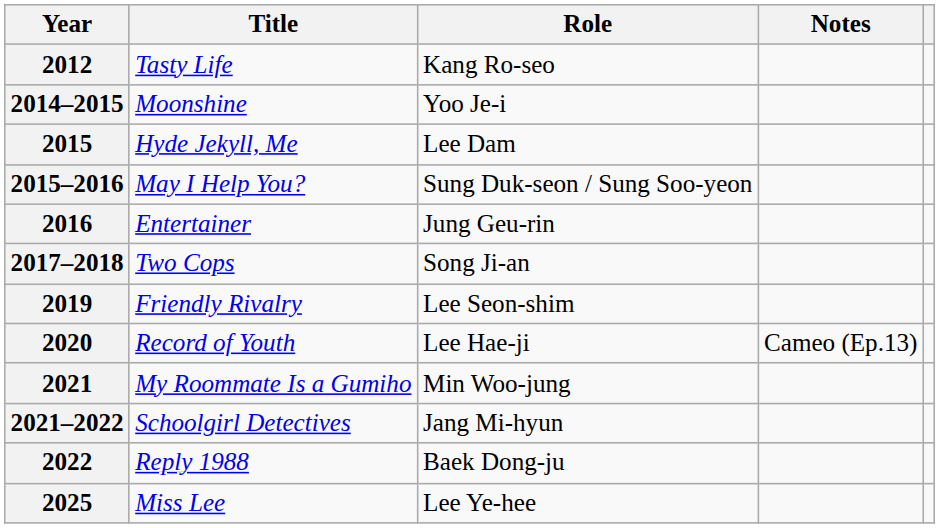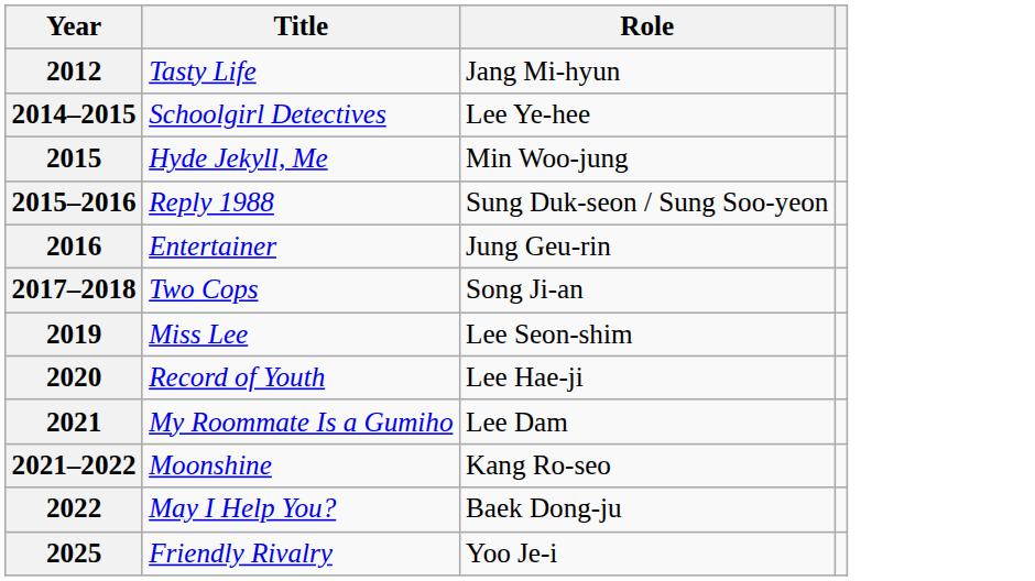- column: Notes | Cameo (Ep.13)
2012 | Role: Kang Ro-seo -> Jang Mi-hyun
2014–2015 | Title: Moonshine -> Schoolgirl Detectives
2014–2015 | Role: Yoo Je-i -> Lee Ye-hee
2015 | Role: Lee Dam -> Min Woo-jung
2015–2016 | Title: May I Help You? -> Reply 1988
2019 | Title: Friendly Rivalry -> Miss Lee
2021 | Role: Min Woo-jung -> Lee Dam
2021–2022 | Title: Schoolgirl Detectives -> Moonshine
2021–2022 | Role: Jang Mi-hyun -> Kang Ro-seo
2022 | Title: Reply 1988 -> May I Help You?
2025 | Title: Miss Lee -> Friendly Rivalry
2025 | Role: Lee Ye-hee -> Yoo Je-i
